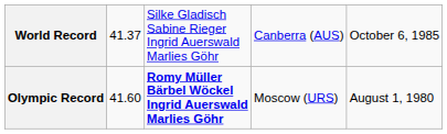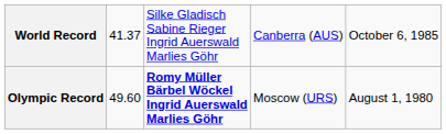Olympic Record | column 2: 41.60 -> 49.60
